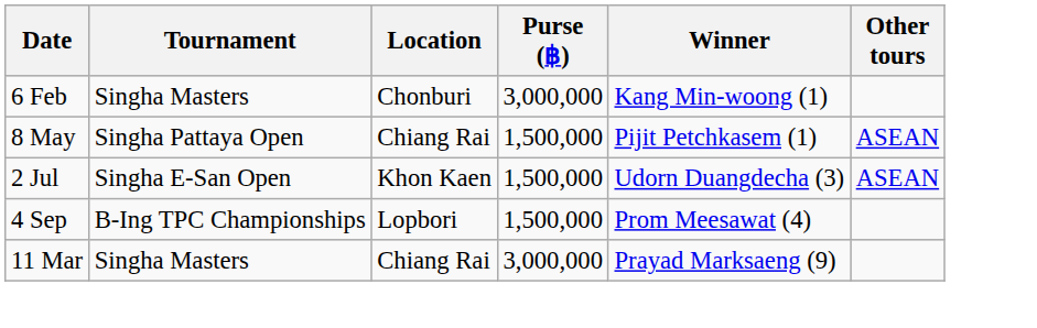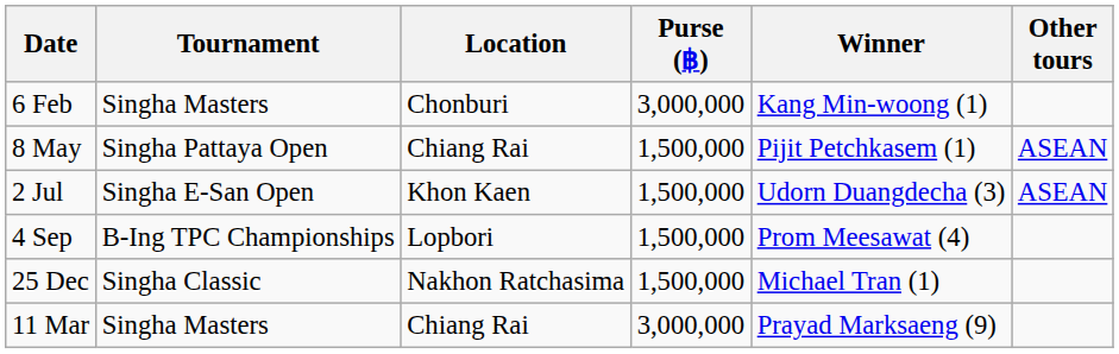+ row: 25 Dec | Singha Classic | Nakhon Ratchasima | 1,500,000 | Michael Tran (1)
